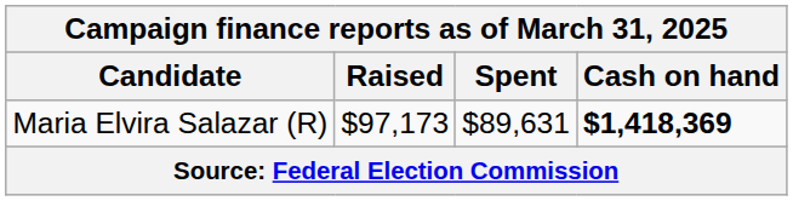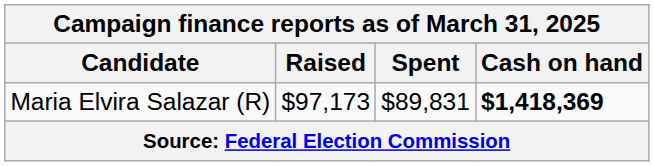Maria Elvira Salazar (R) | Spent: $89,631 -> $89,831
